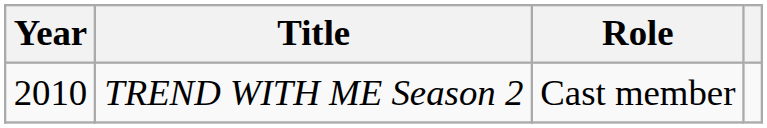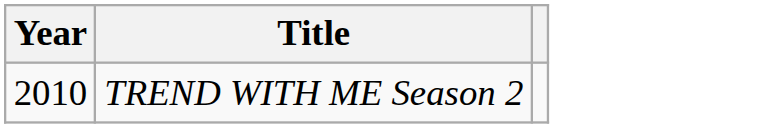- column: Role | Cast member
